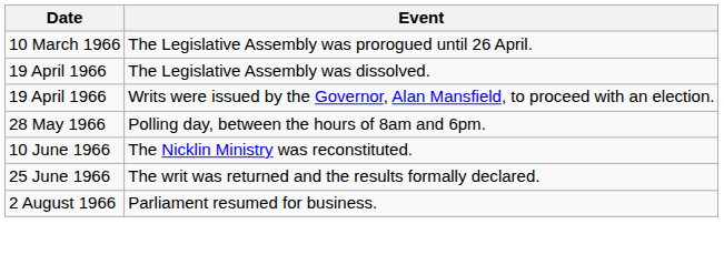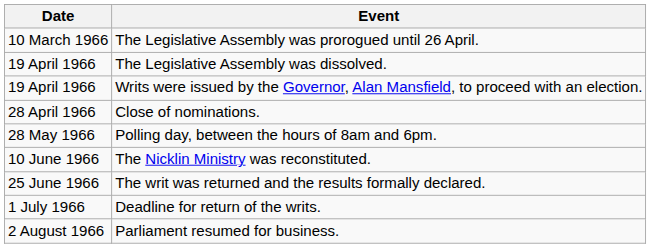+ row: 28 April 1966 | Close of nominations.
+ row: 1 July 1966 | Deadline for return of the writs.
